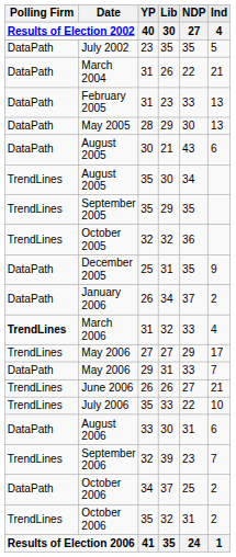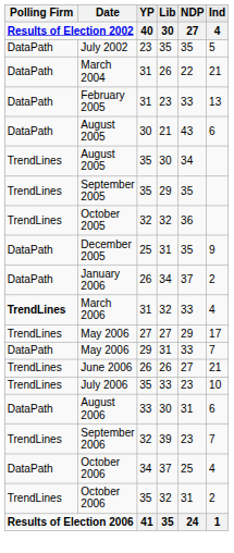- row: DataPath | May 2005 | 28 | 29 | 30 | 13
July 2006 | NDP: 22 -> 23
October 2006 / 34 | Ind: 2 -> 4
